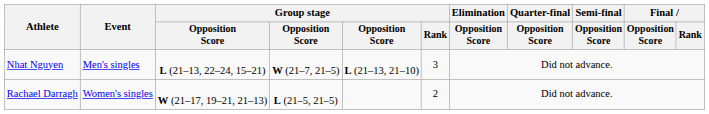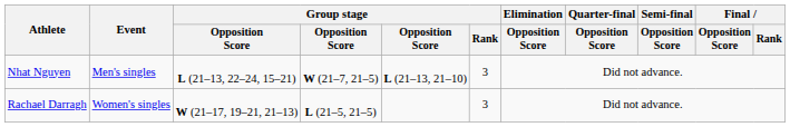Rachael Darragh | Group stage / Rank: 2 -> 3
